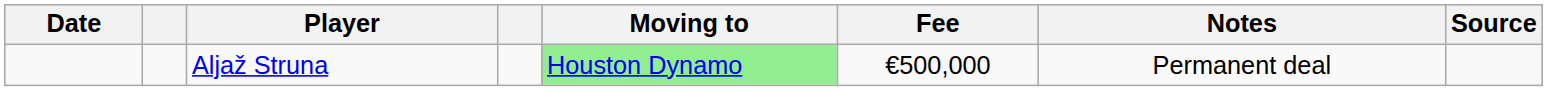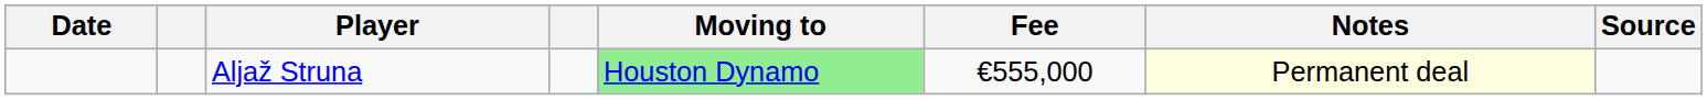Aljaž Struna | Fee: €500,000 -> €555,000
Aljaž Struna | Notes: no background -> lightyellow background
